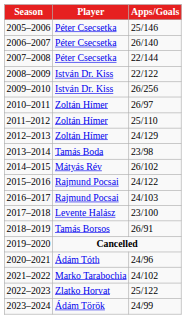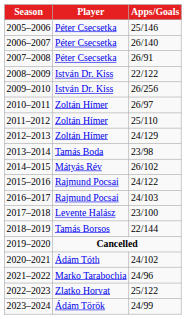2007–2008 | Apps/Goals: 22/144 -> 26/91
2018–2019 | Apps/Goals: 26/91 -> 22/144
2020–2021 | Apps/Goals: 24/96 -> 24/102
2021–2022 | Apps/Goals: 24/102 -> 24/96
